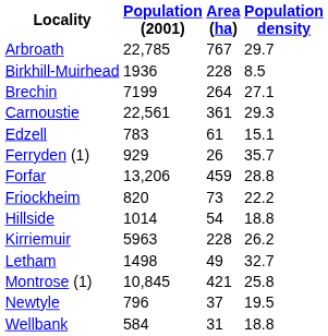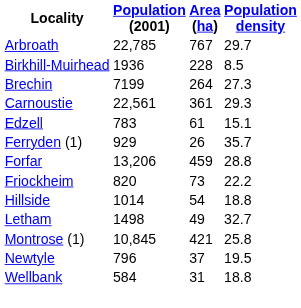Brechin | Population density: 27.1 -> 27.3
- row: Kirriemuir | 5963 | 228 | 26.2
